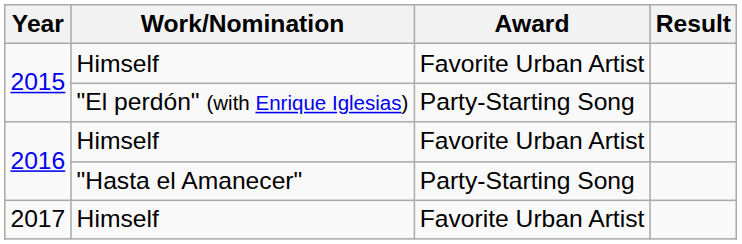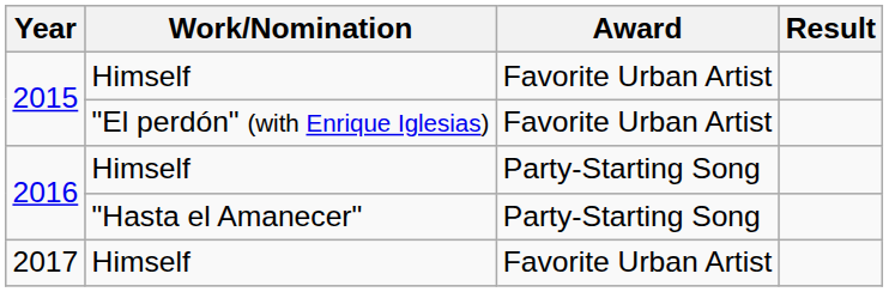2015 / "El perdón" (with Enrique Iglesias) | Award: Party-Starting Song -> Favorite Urban Artist
2016 / Himself | Award: Favorite Urban Artist -> Party-Starting Song
